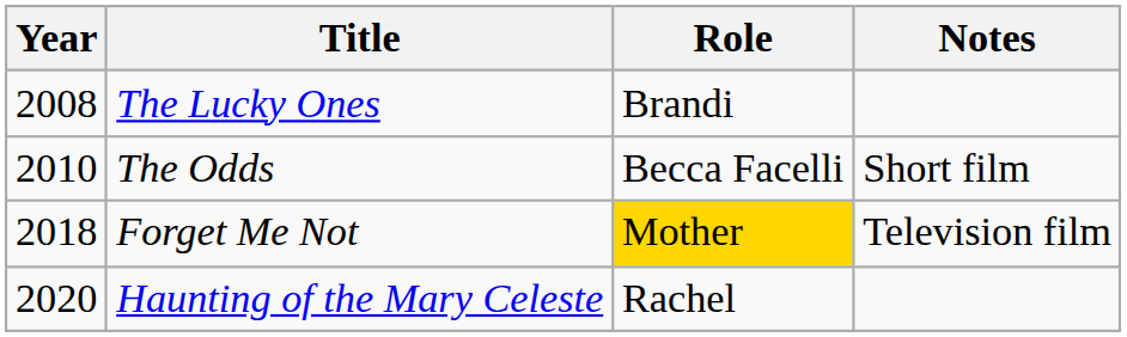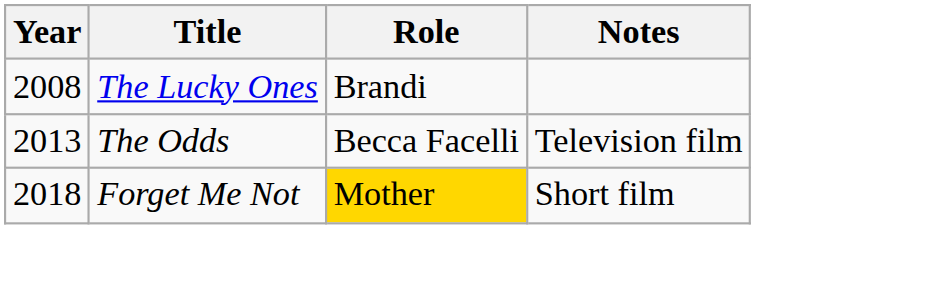The Odds | Year: 2010 -> 2013
The Odds | Notes: Short film -> Television film
Forget Me Not | Notes: Television film -> Short film
- row: 2020 | Haunting of the Mary Celeste | Rachel
